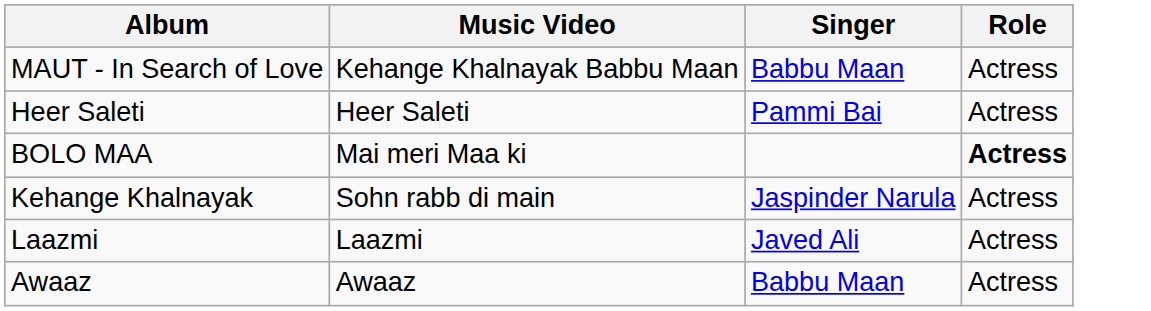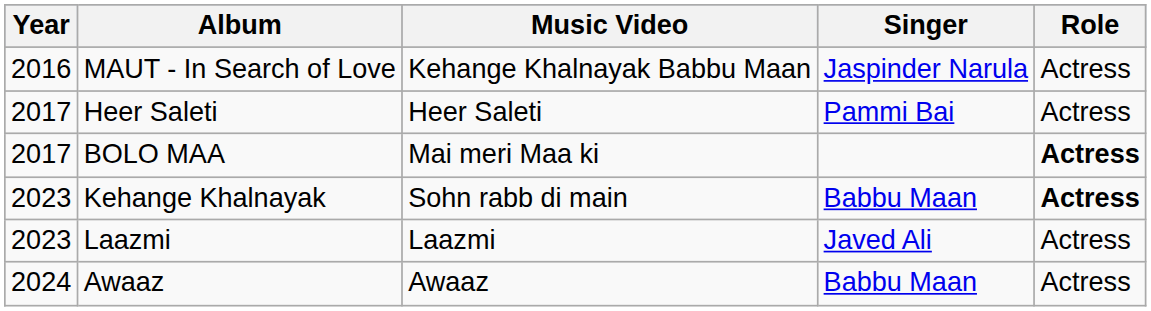+ column: Year | 2016 | 2017 | 2017 | 2023 | 2023 | 2024
MAUT - In Search of Love | Singer: Babbu Maan -> Jaspinder Narula
Kehange Khalnayak | Singer: Jaspinder Narula -> Babbu Maan
Kehange Khalnayak | Role: normal -> bold
